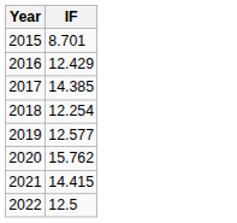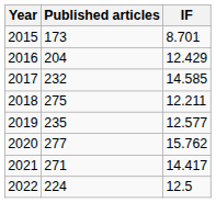+ column: Published articles | 173 | 204 | 232 | 275 | 235 | 277 | 271 | 224
2017 | IF: 14.385 -> 14.585
2018 | IF: 12.254 -> 12.211
2021 | IF: 14.415 -> 14.417
